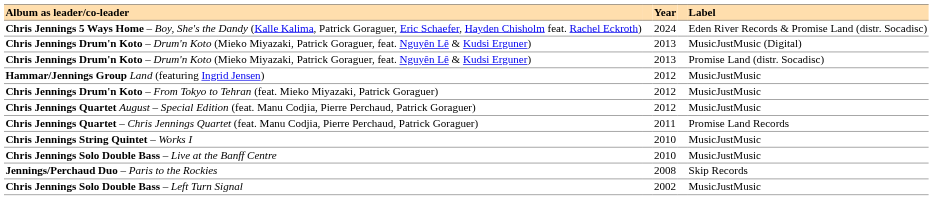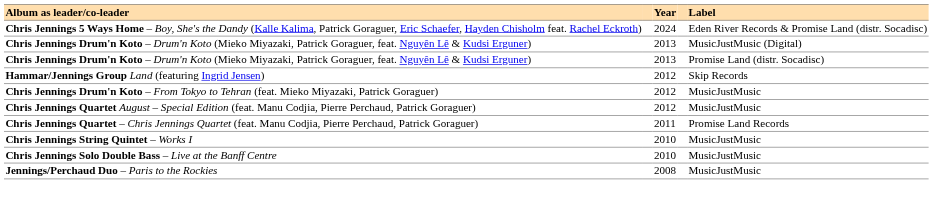Hammar/Jennings Group Land (featuring Ingrid Jensen) | Label: MusicJustMusic -> Skip Records
Jennings/Perchaud Duo – Paris to the Rockies | Label: Skip Records -> MusicJustMusic
- row: Chris Jennings Solo Double Bass – Left Turn Signal | 2002 | MusicJustMusic
